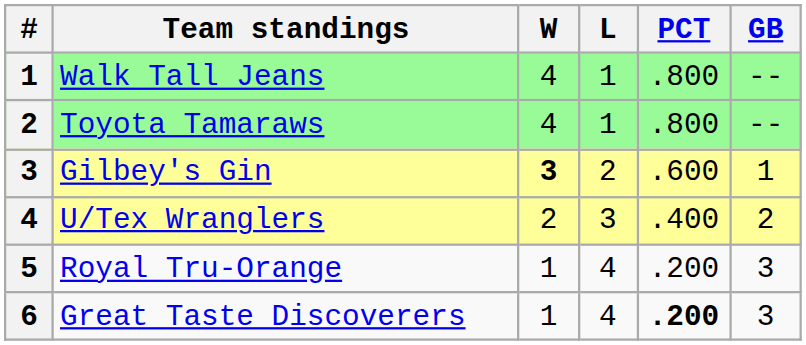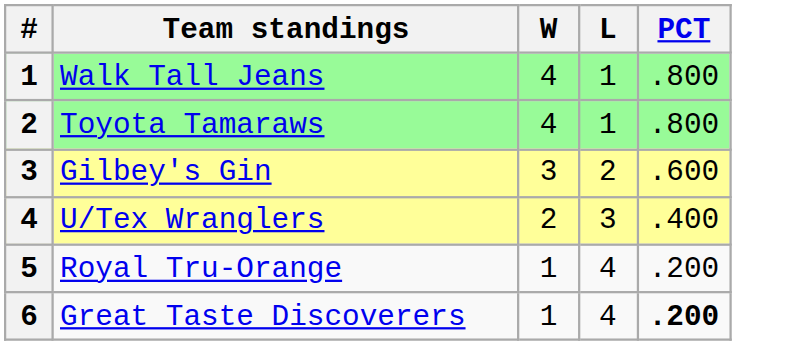- column: GB | -- | -- | 1 | 2 | 3 | 3
Gilbey's Gin | W: bold -> normal
